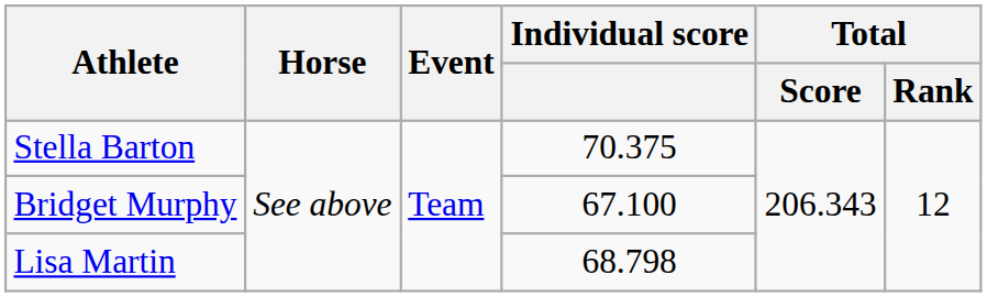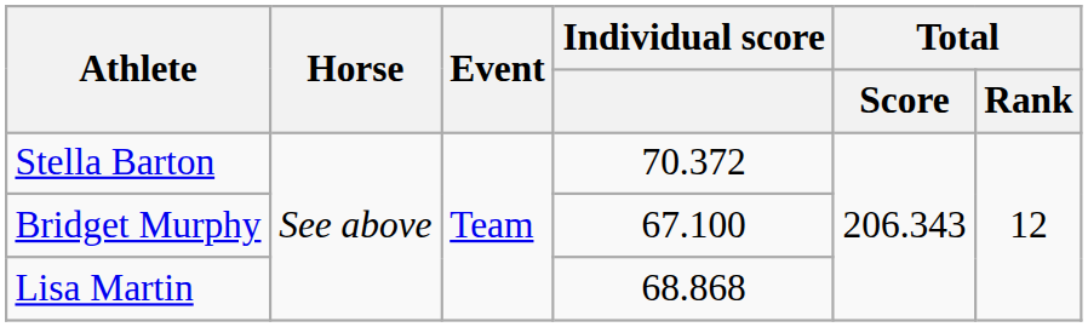Stella Barton | Individual score: 70.375 -> 70.372
Lisa Martin | Individual score: 68.798 -> 68.868
